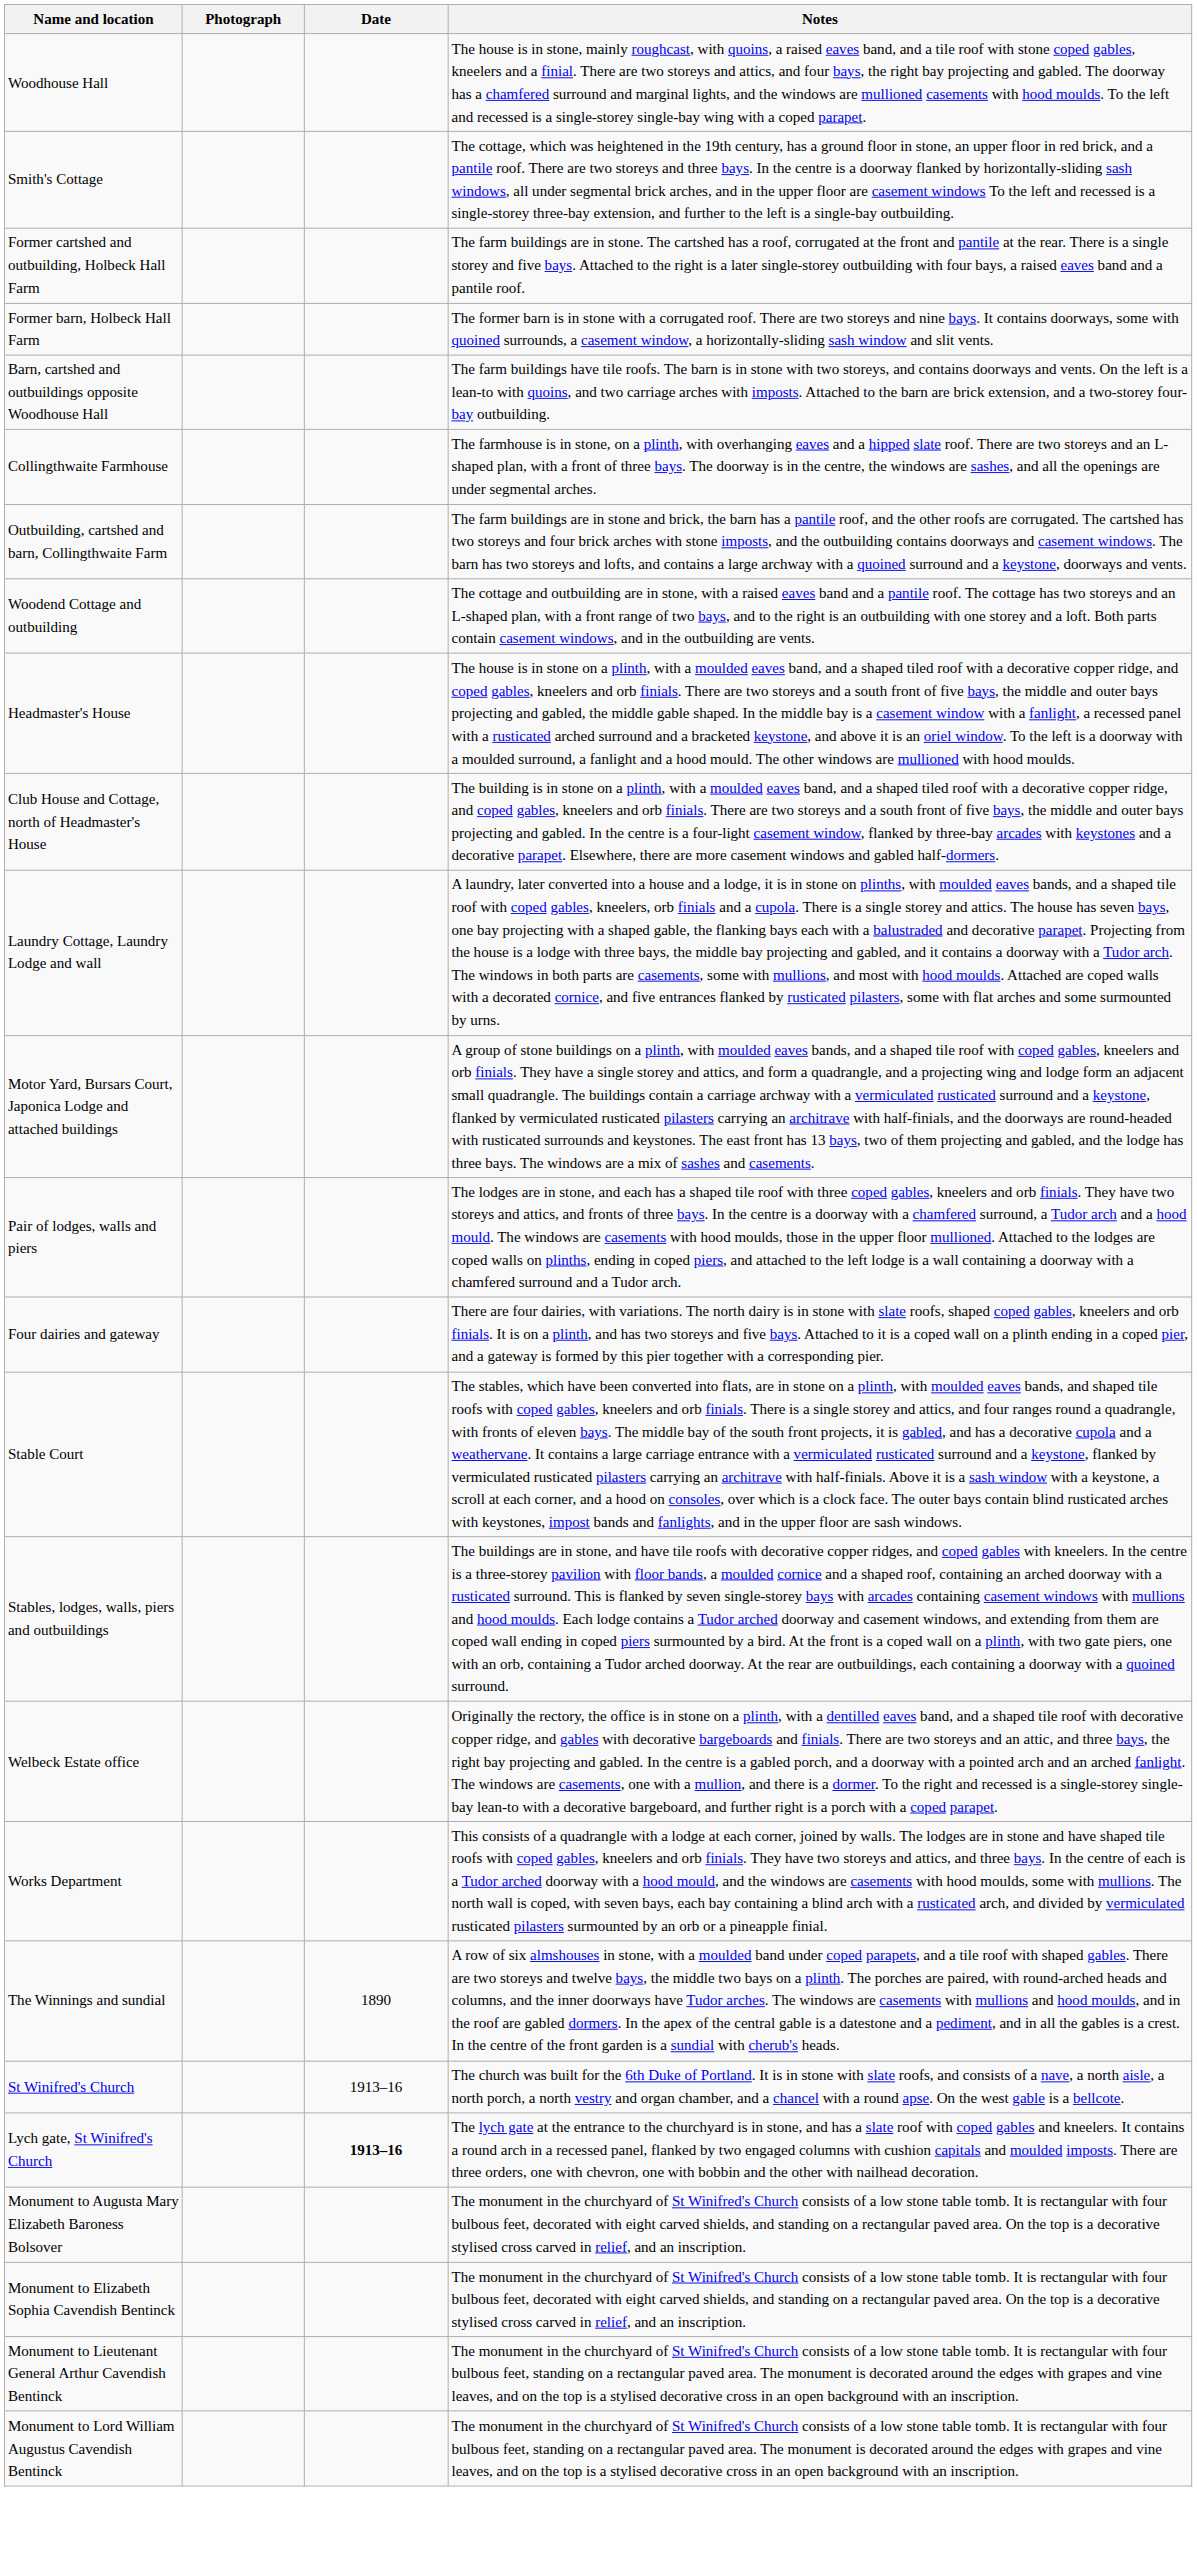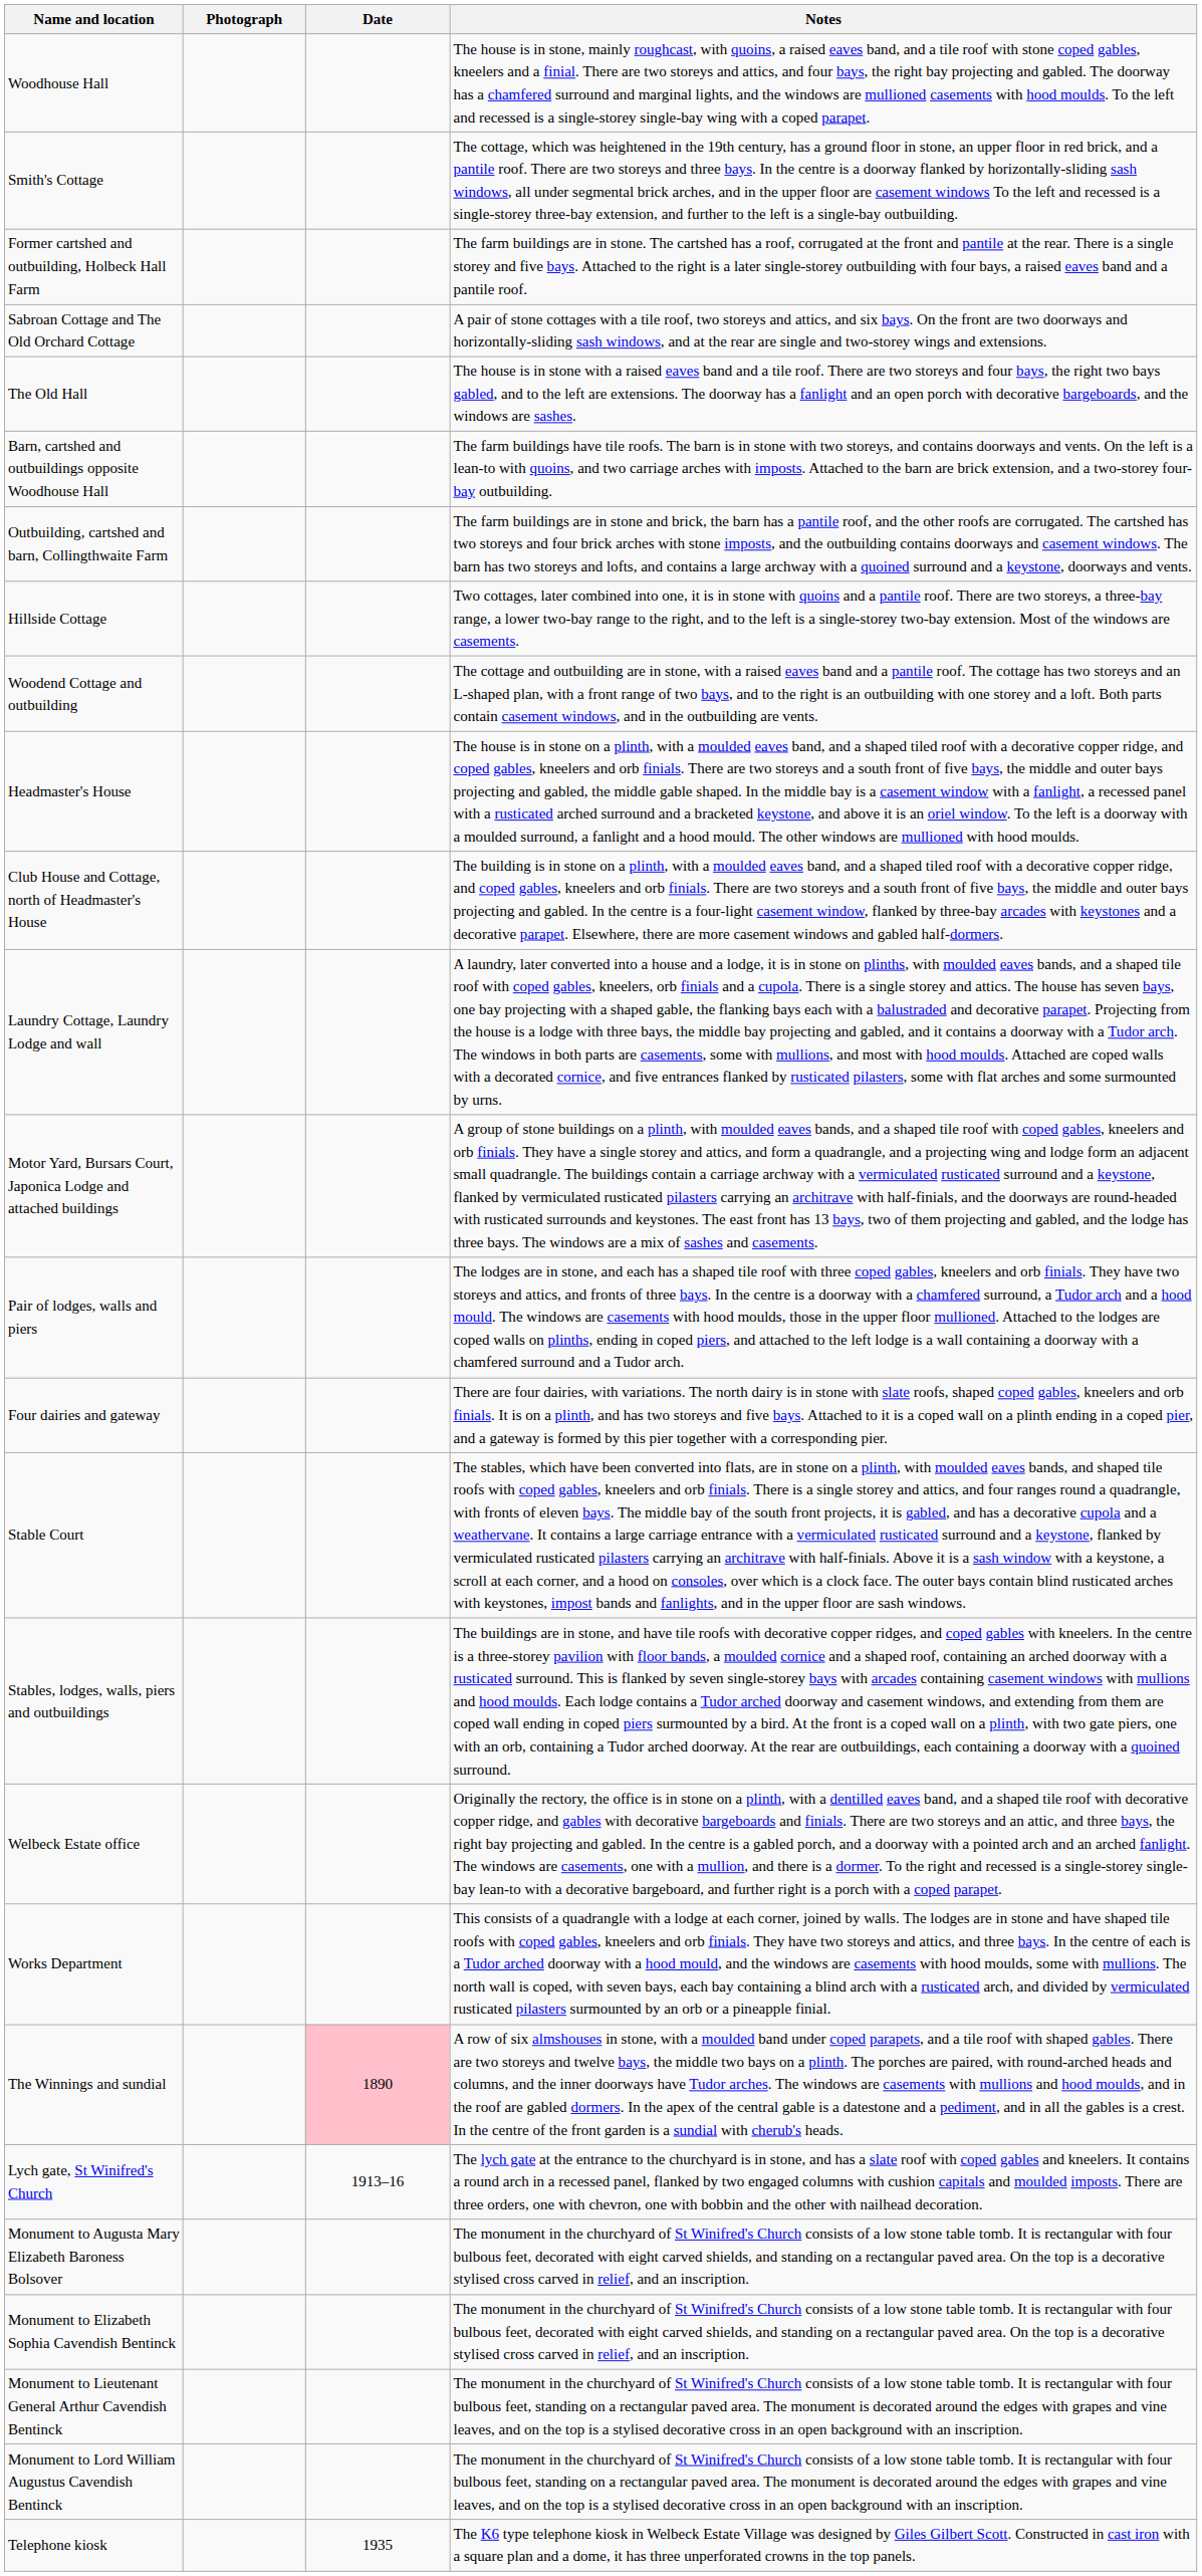+ row: Sabroan Cottage and The Old Orchard Cottage | A pair of stone cottages with a tile roof, two storeys and attics, and six bays. On the front are two doorways and horizontally-sliding sash windows, and at the rear are single and two-storey wings and extensions.
- row: Former barn, Holbeck Hall Farm | The former barn is in stone with a corrugated roof. There are two storeys and nine bays. It contains doorways, some with quoined surrounds, a casement window, a horizontally-sliding sash window and slit vents.
+ row: The Old Hall | The house is in stone with a raised eaves band and a tile roof. There are two storeys and four bays, the right two bays gabled, and to the left are extensions. The doorway has a fanlight and an open porch with decorative bargeboards, and the windows are sashes.
- row: Collingthwaite Farmhouse | The farmhouse is in stone, on a plinth, with overhanging eaves and a hipped slate roof. There are two storeys and an L-shaped plan, with a front of three bays. The doorway is in the centre, the windows are sashes, and all the openings are under segmental arches.
+ row: Hillside Cottage | Two cottages, later combined into one, it is in stone with quoins and a pantile roof. There are two storeys, a three-bay range, a lower two-bay range to the right, and to the left is a single-storey two-bay extension. Most of the windows are casements.
The Winnings and sundial | Date: no background -> pink background
- row: St Winifred's Church | 1913–16 | The church was built for the 6th Duke of Portland. It is in stone with slate roofs, and consists of a nave, a north aisle, a north porch, a north vestry and organ chamber, and a chancel with a round apse. On the west gable is a bellcote.
Lych gate, St Winifred's Church | Date: bold -> normal
+ row: Telephone kiosk | 1935 | The K6 type telephone kiosk in Welbeck Estate Village was designed by Giles Gilbert Scott. Constructed in cast iron with a square plan and a dome, it has three unperforated crowns in the top panels.
